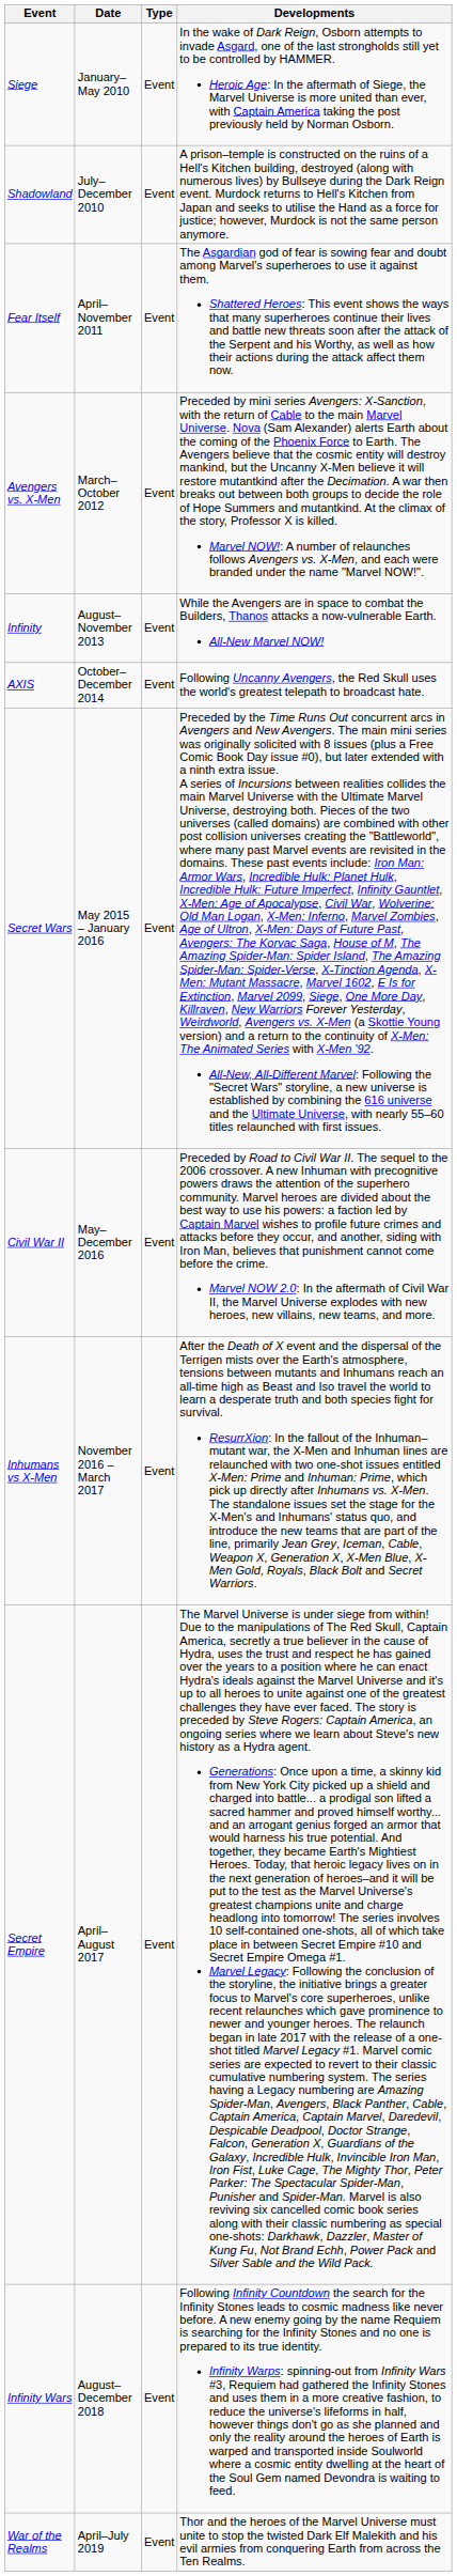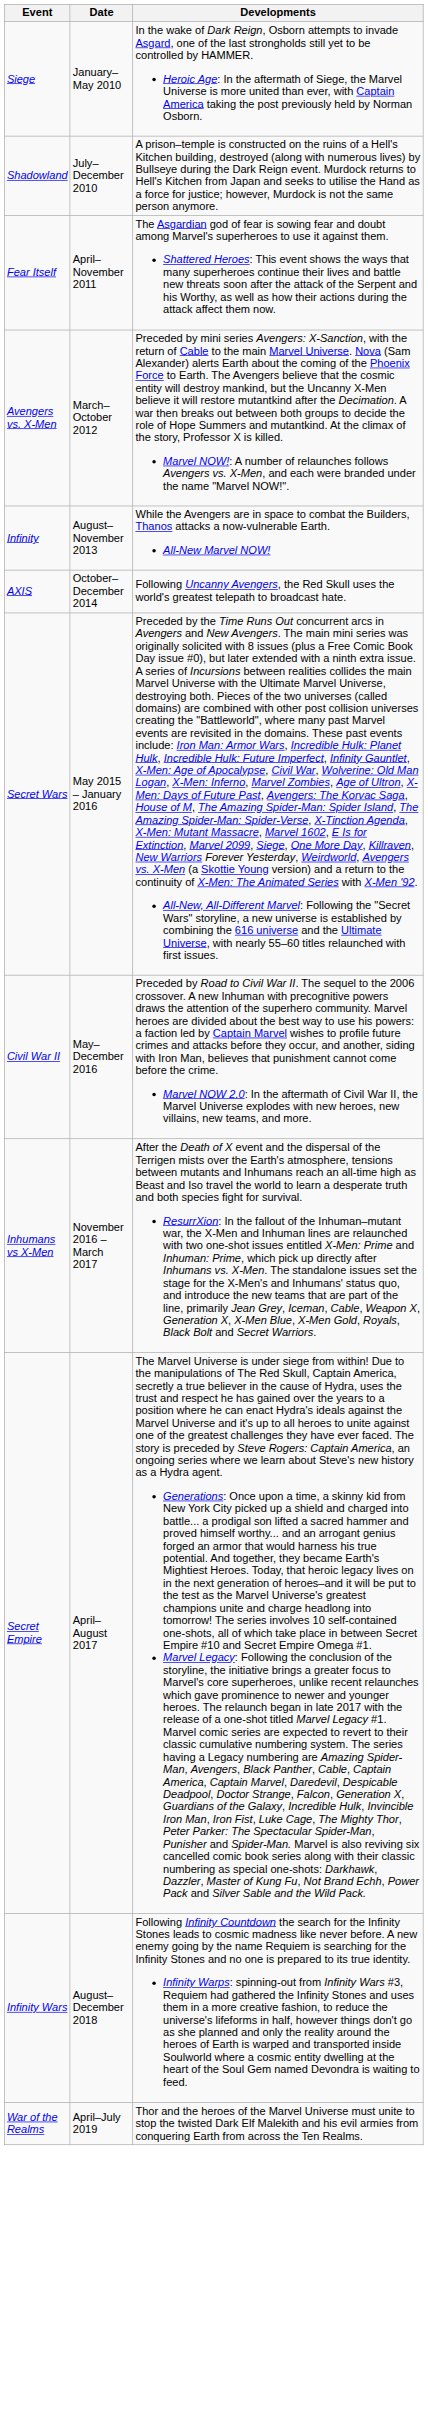- column: Type | Event | Event | Event | Event | Event | Event | Event | Event | Event | Event | Event | Event
